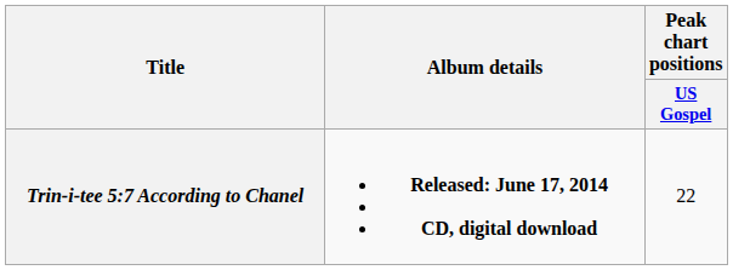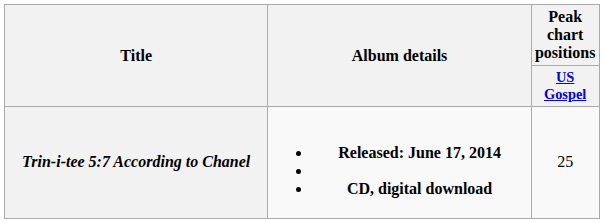Trin-i-tee 5:7 According to Chanel | Peak chart positions / US Gospel: 22 -> 25
